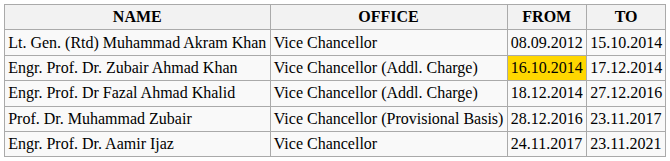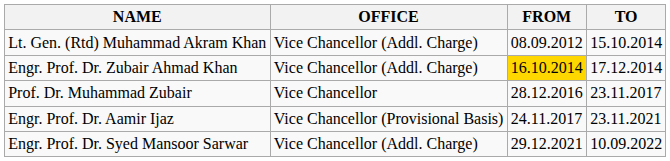Lt. Gen. (Rtd) Muhammad Akram Khan | OFFICE: Vice Chancellor -> Vice Chancellor (Addl. Charge)
- row: Engr. Prof. Dr Fazal Ahmad Khalid | Vice Chancellor (Addl. Charge) | 18.12.2014 | 27.12.2016
Prof. Dr. Muhammad Zubair | OFFICE: Vice Chancellor (Provisional Basis) -> Vice Chancellor
Engr. Prof. Dr. Aamir Ijaz | OFFICE: Vice Chancellor -> Vice Chancellor (Provisional Basis)
+ row: Engr. Prof. Dr. Syed Mansoor Sarwar | Vice Chancellor (Addl. Charge) | 29.12.2021 | 10.09.2022
